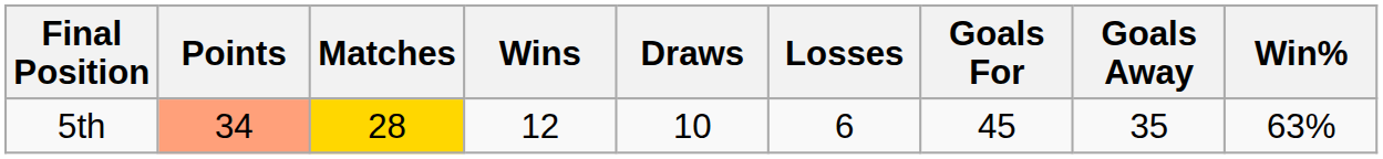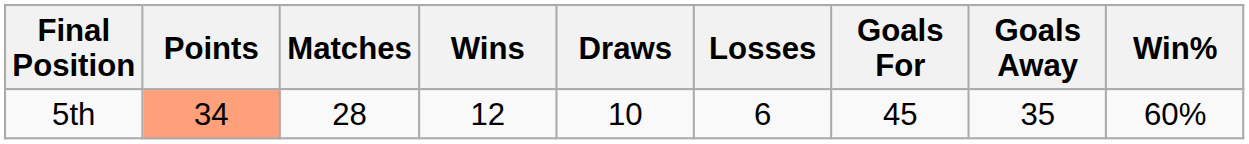5th | Matches: gold background -> no background
5th | Win%: 63% -> 60%
